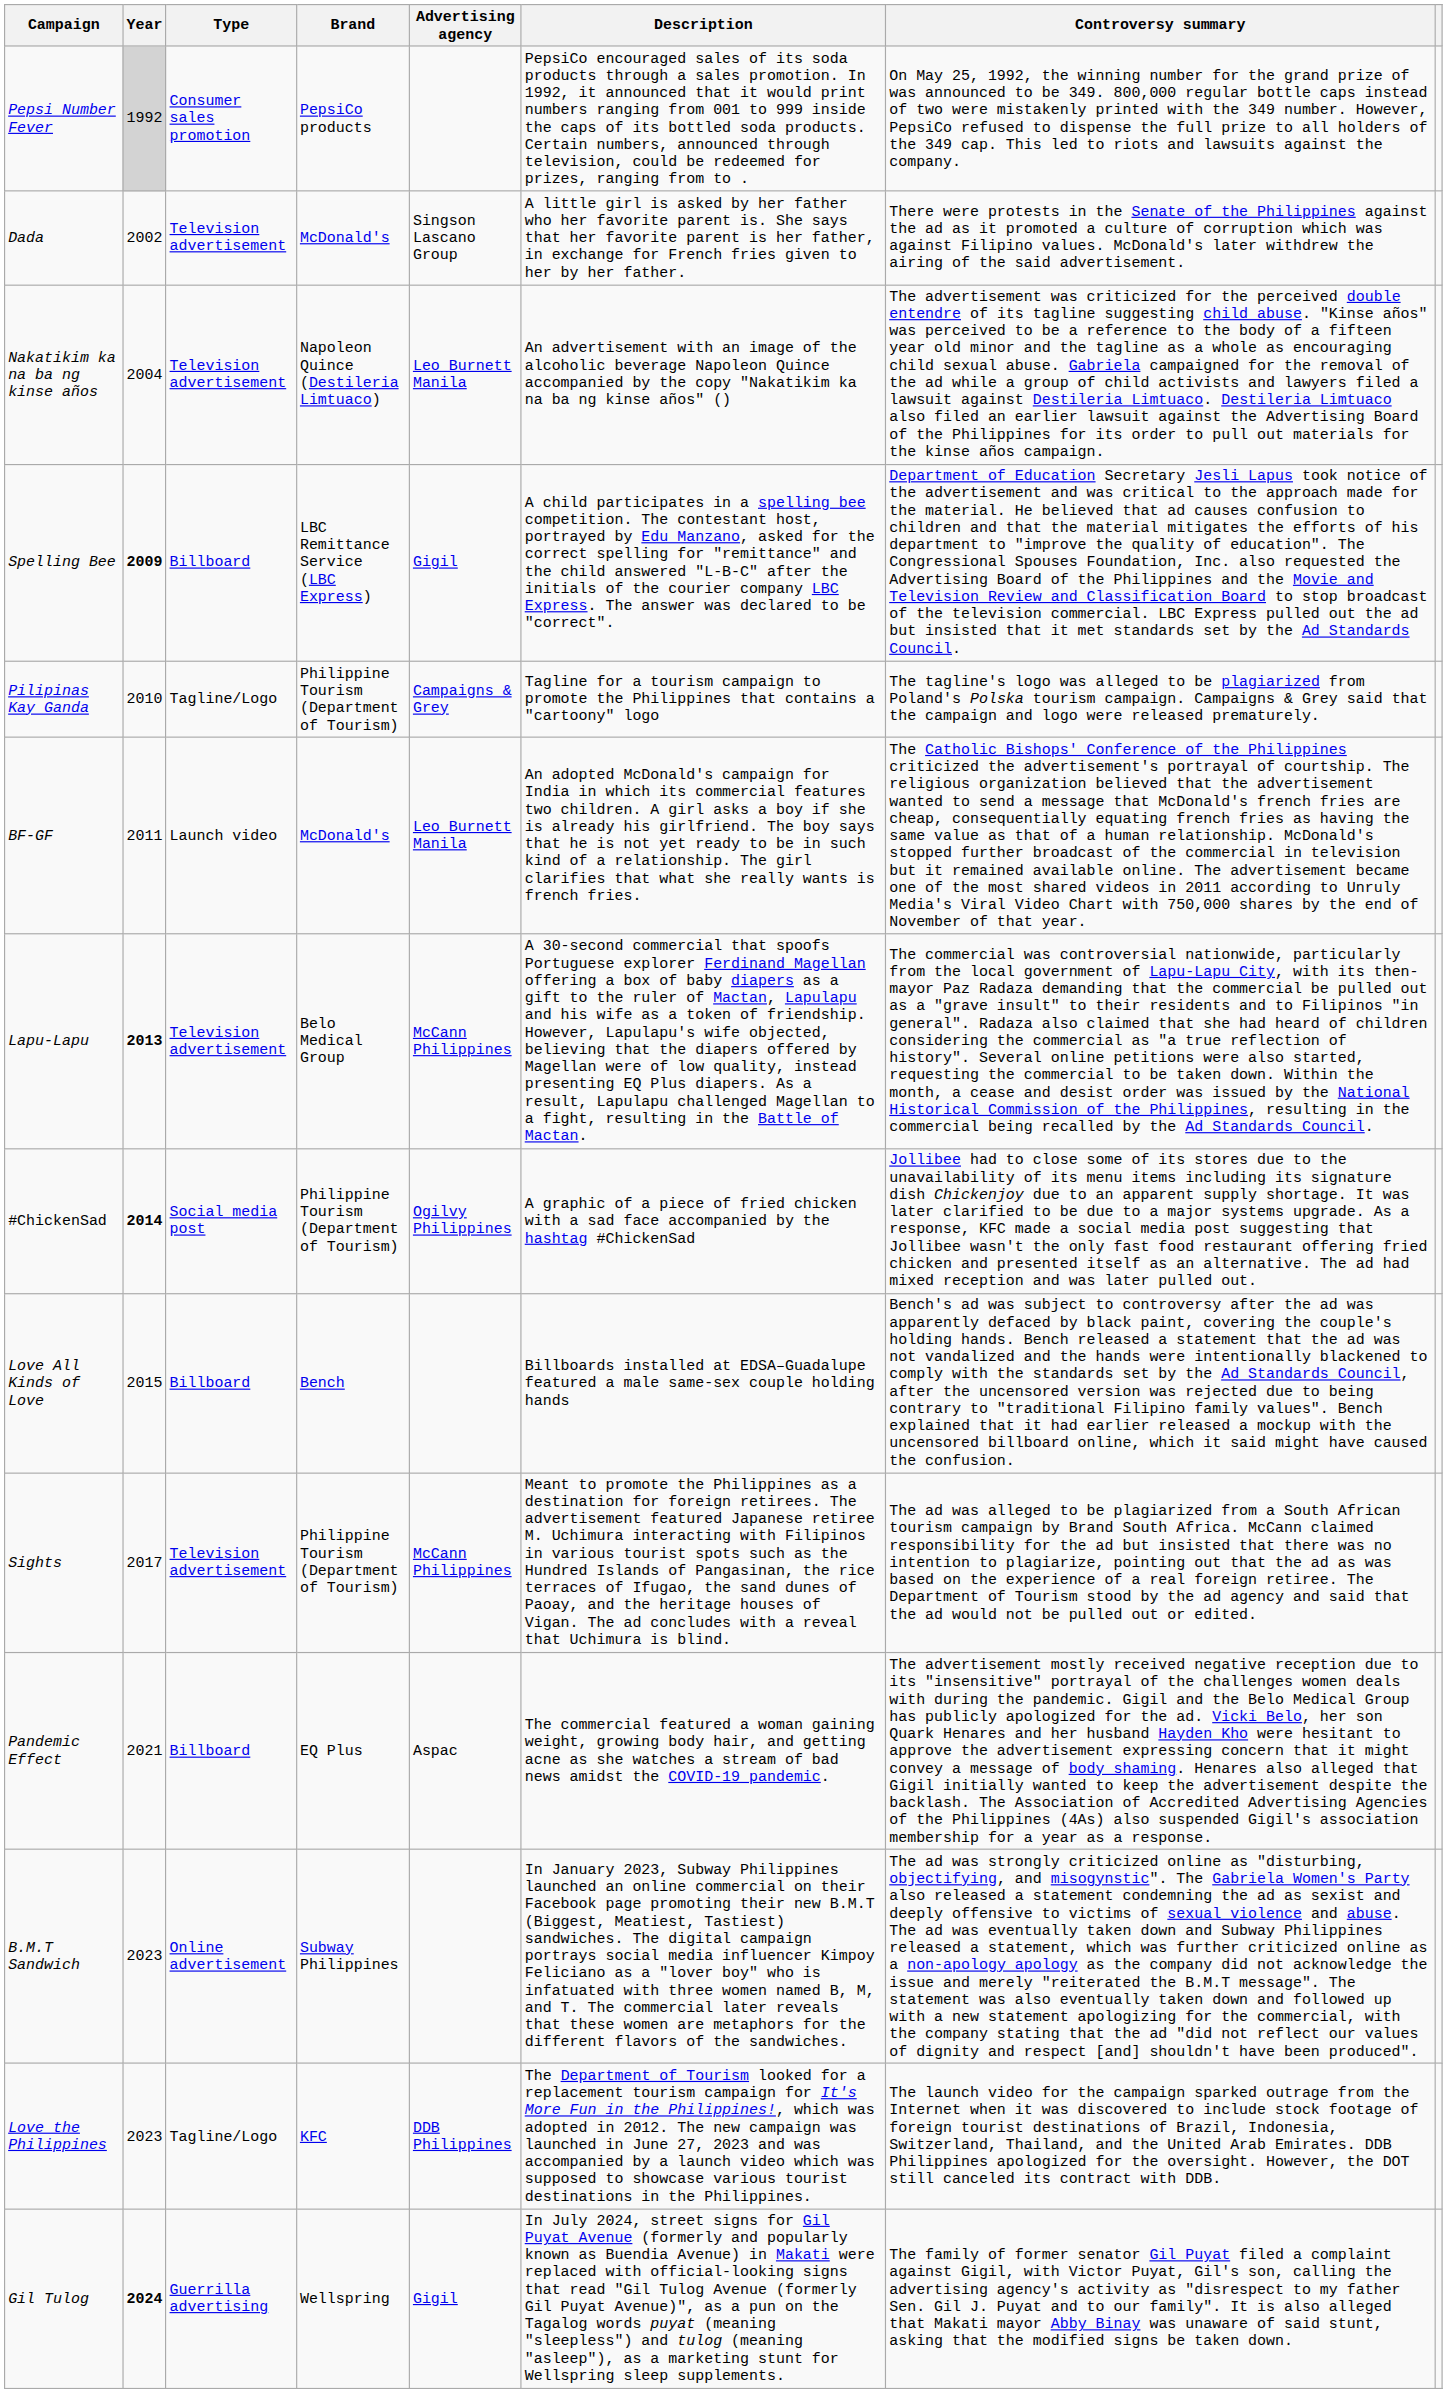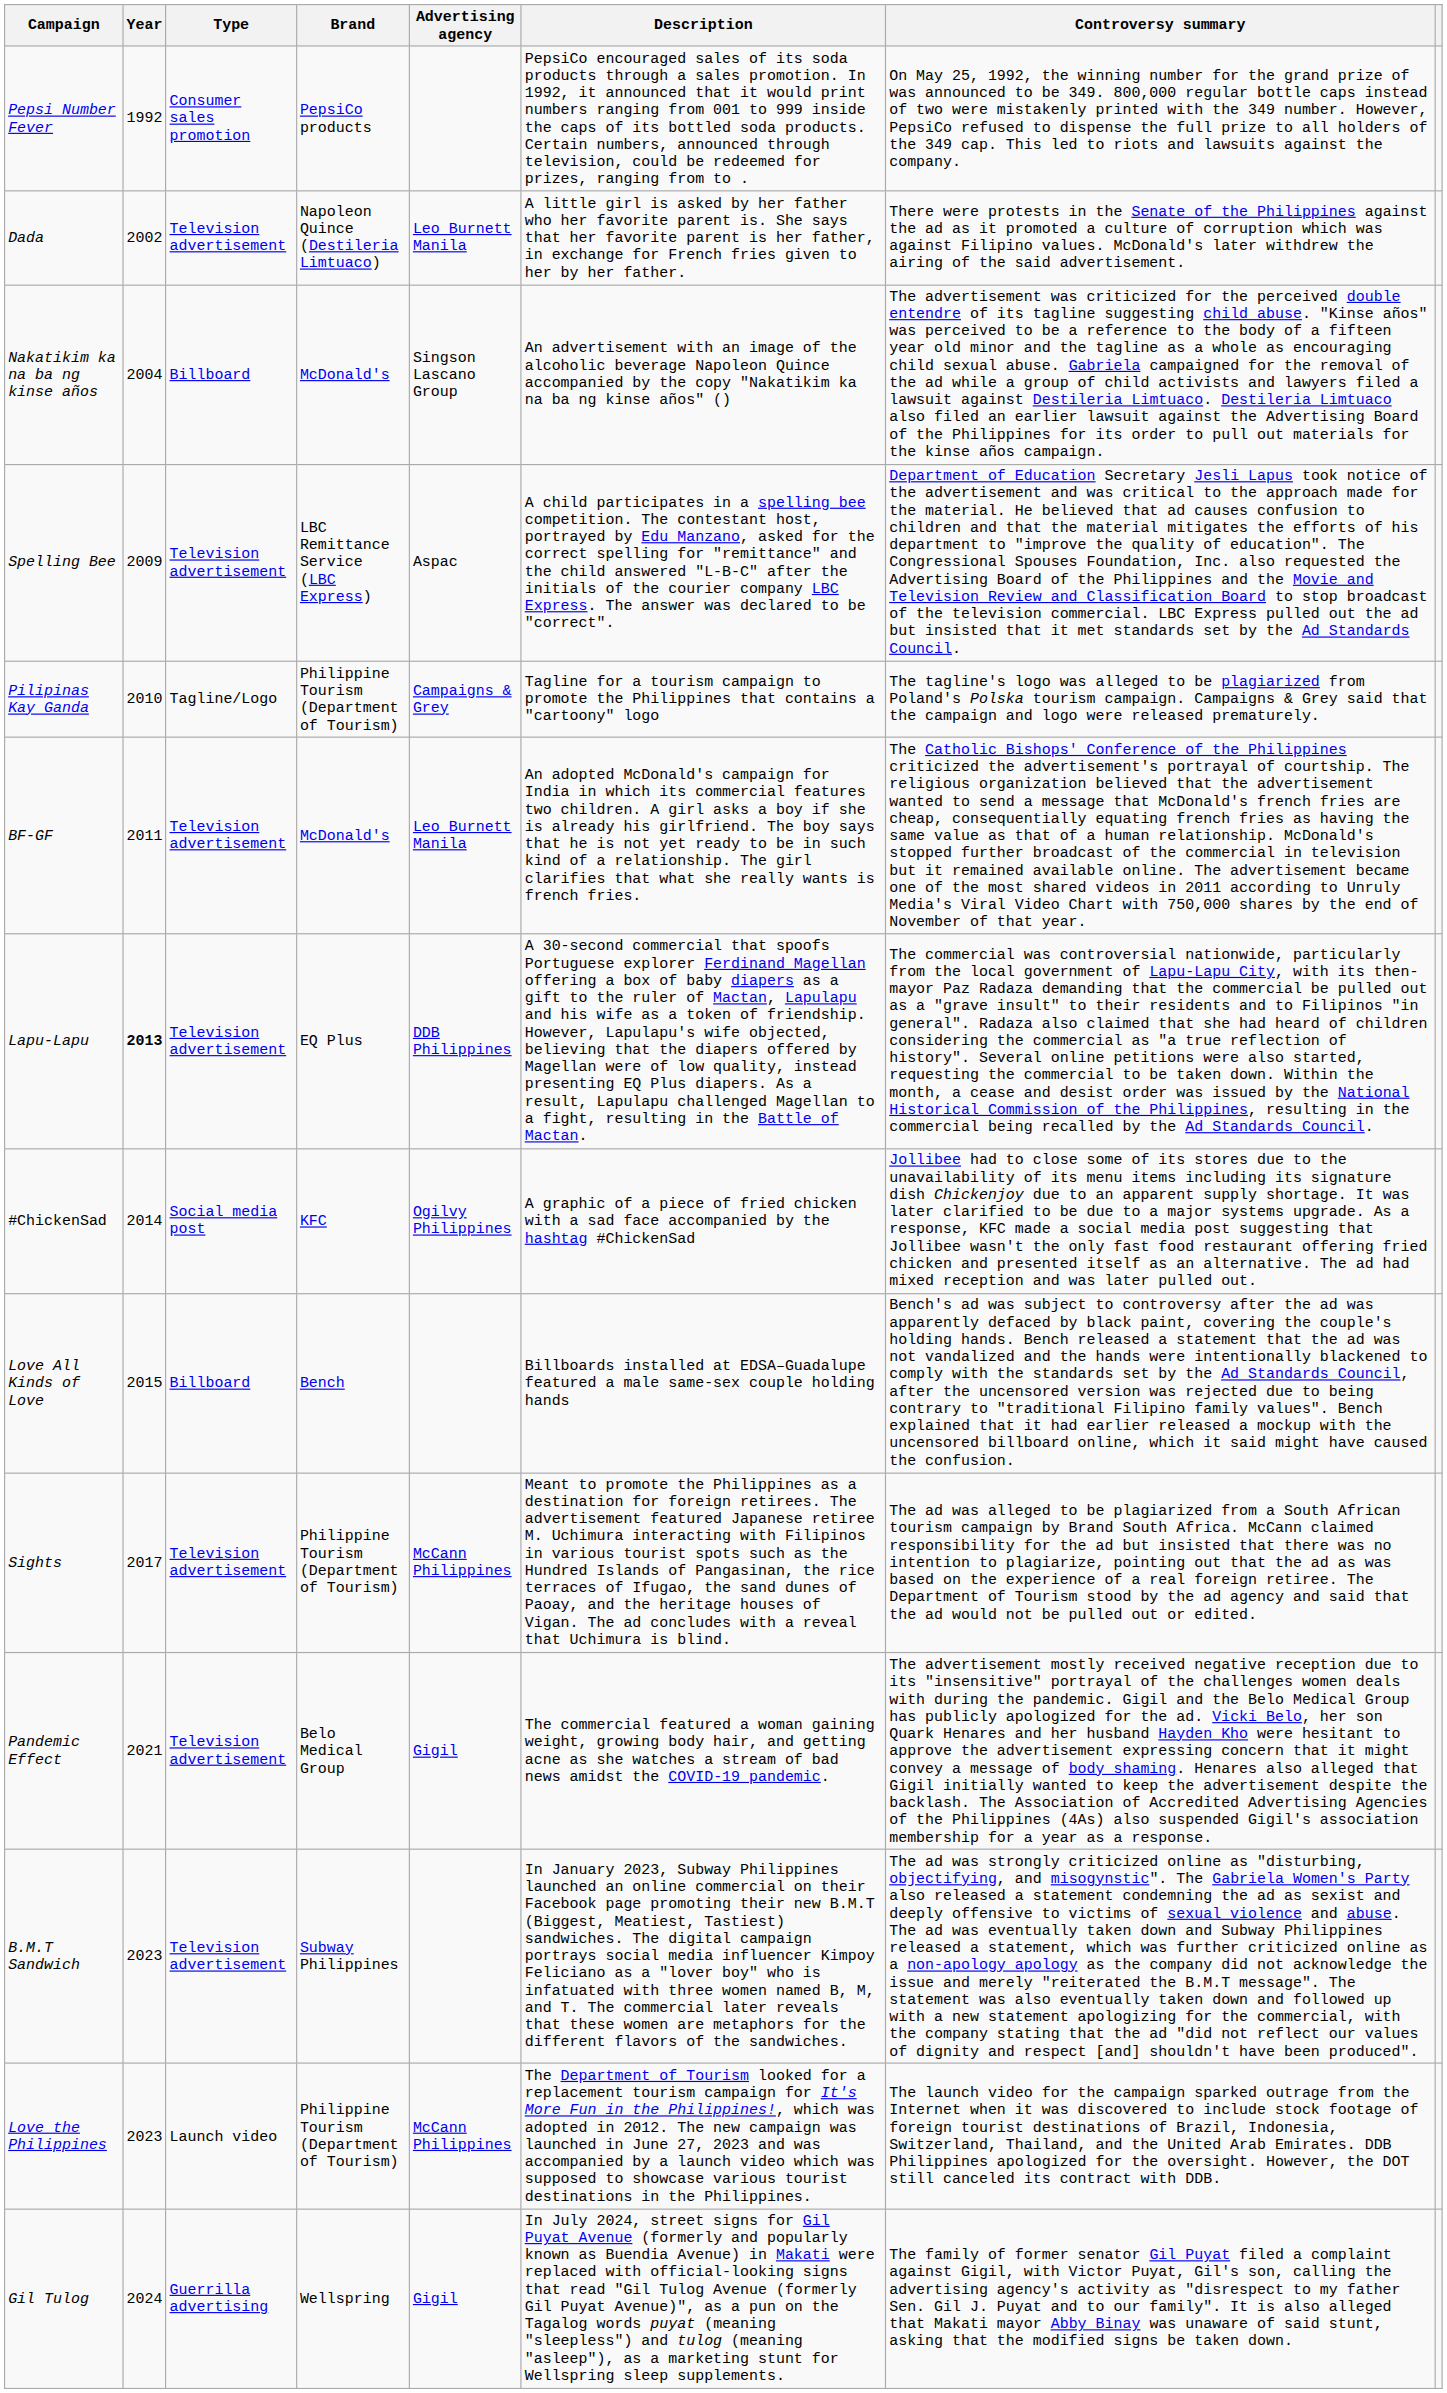Pepsi Number Fever | Year: lightgrey background -> no background
Dada | Brand: McDonald's -> Napoleon Quince (Destileria Limtuaco)
Dada | Advertising agency: Singson Lascano Group -> Leo Burnett Manila
Nakatikim ka na ba ng kinse años | Type: Television advertisement -> Billboard
Nakatikim ka na ba ng kinse años | Brand: Napoleon Quince (Destileria Limtuaco) -> McDonald's
Nakatikim ka na ba ng kinse años | Advertising agency: Leo Burnett Manila -> Singson Lascano Group
Spelling Bee | Year: bold -> normal
Spelling Bee | Type: Billboard -> Television advertisement
Spelling Bee | Advertising agency: Gigil -> Aspac
BF-GF | Type: Launch video -> Television advertisement
Lapu-Lapu | Brand: Belo Medical Group -> EQ Plus
Lapu-Lapu | Advertising agency: McCann Philippines -> DDB Philippines
#ChickenSad | Year: bold -> normal
#ChickenSad | Brand: Philippine Tourism (Department of Tourism) -> KFC
Pandemic Effect | Type: Billboard -> Television advertisement
Pandemic Effect | Brand: EQ Plus -> Belo Medical Group
Pandemic Effect | Advertising agency: Aspac -> Gigil
B.M.T Sandwich | Type: Online advertisement -> Television advertisement
Love the Philippines | Type: Tagline/Logo -> Launch video
Love the Philippines | Brand: KFC -> Philippine Tourism (Department of Tourism)
Love the Philippines | Advertising agency: DDB Philippines -> McCann Philippines
Gil Tulog | Year: bold -> normal
